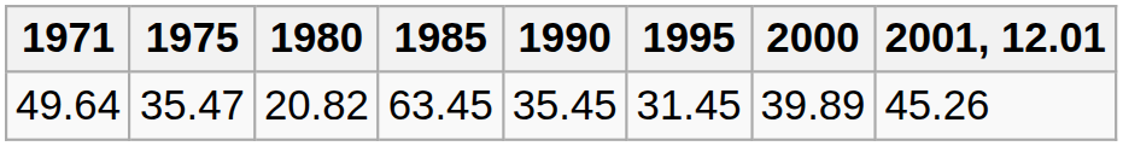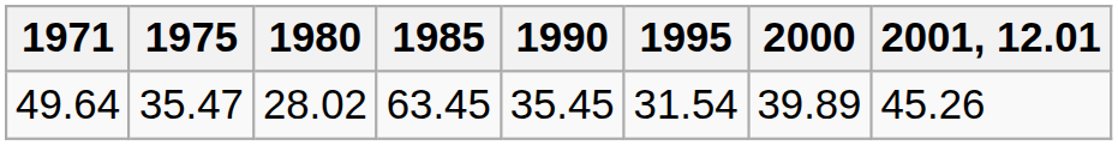49.64 | 1980: 20.82 -> 28.02
49.64 | 1995: 31.45 -> 31.54
